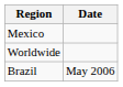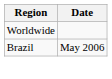- row: Mexico
